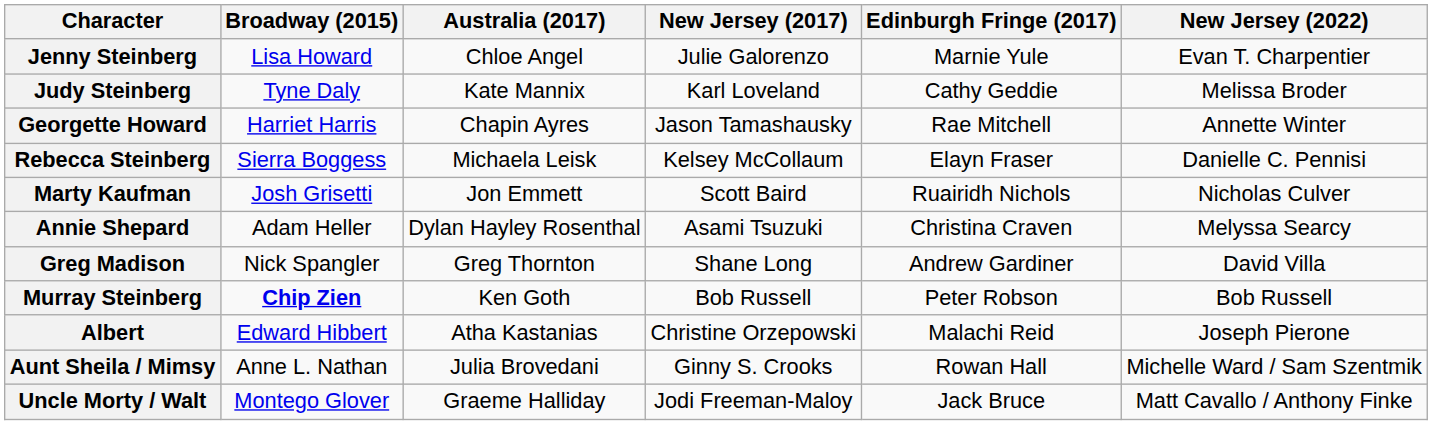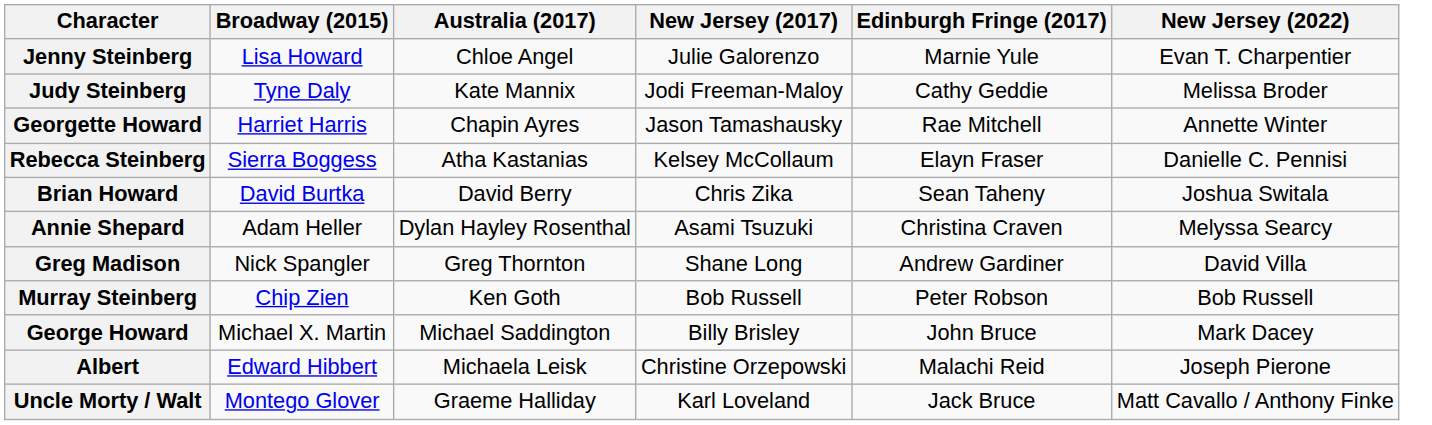Judy Steinberg | New Jersey (2017): Karl Loveland -> Jodi Freeman-Maloy
Rebecca Steinberg | Australia (2017): Michaela Leisk -> Atha Kastanias
- row: Marty Kaufman | Josh Grisetti | Jon Emmett | Scott Baird | Ruairidh Nichols | Nicholas Culver
+ row: Brian Howard | David Burtka | David Berry | Chris Zika | Sean Taheny | Joshua Switala
Murray Steinberg | Broadway (2015): bold -> normal
+ row: George Howard | Michael X. Martin | Michael Saddington | Billy Brisley | John Bruce | Mark Dacey
Albert | Australia (2017): Atha Kastanias -> Michaela Leisk
- row: Aunt Sheila / Mimsy | Anne L. Nathan | Julia Brovedani | Ginny S. Crooks | Rowan Hall | Michelle Ward / Sam Szentmik
Uncle Morty / Walt | New Jersey (2017): Jodi Freeman-Maloy -> Karl Loveland
